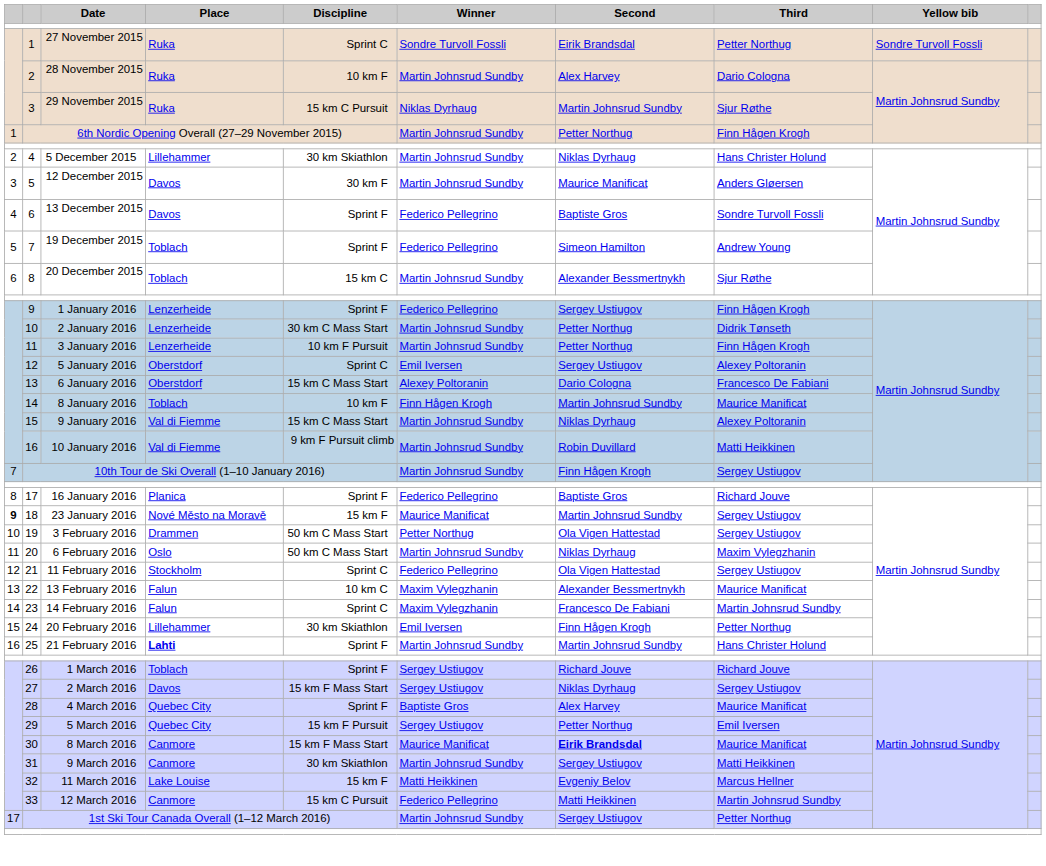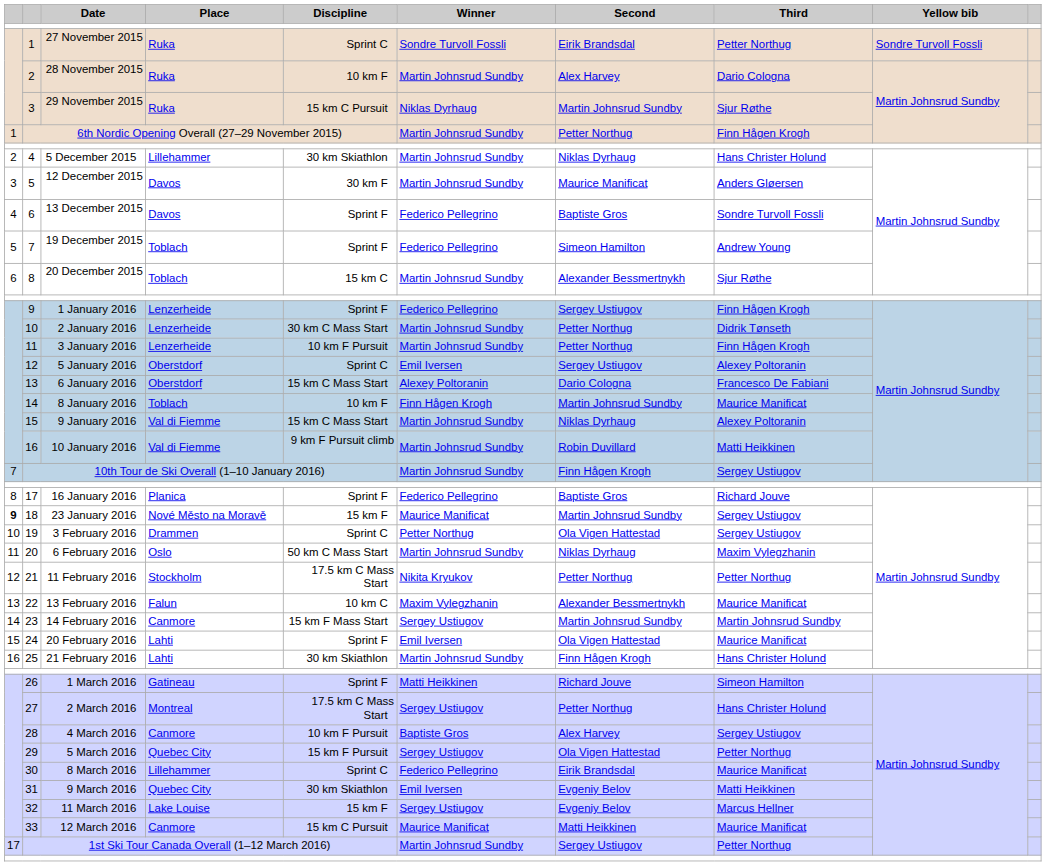19 | Discipline: 50 km C Mass Start -> Sprint C
21 | Discipline: Sprint C -> 17.5 km C Mass Start
21 | Winner: Federico Pellegrino -> Nikita Kryukov
21 | Second: Ola Vigen Hattestad -> Petter Northug
21 | Third: Sergey Ustiugov -> Petter Northug
23 | Place: Falun -> Canmore
23 | Discipline: Sprint C -> 15 km F Mass Start
23 | Winner: Maxim Vylegzhanin -> Sergey Ustiugov
23 | Second: Francesco De Fabiani -> Martin Johnsrud Sundby
24 | Place: Lillehammer -> Lahti
24 | Discipline: 30 km Skiathlon -> Sprint F
24 | Second: Finn Hågen Krogh -> Ola Vigen Hattestad
24 | Third: Petter Northug -> Maurice Manificat
25 | Place: bold -> normal
25 | Discipline: Sprint F -> 30 km Skiathlon
25 | Second: Martin Johnsrud Sundby -> Finn Hågen Krogh
26 | Place: Toblach -> Gatineau
26 | Winner: Sergey Ustiugov -> Matti Heikkinen
26 | Third: Richard Jouve -> Simeon Hamilton
27 | Place: Davos -> Montreal
27 | Discipline: 15 km F Mass Start -> 17.5 km C Mass Start
27 | Second: Niklas Dyrhaug -> Petter Northug
27 | Third: Sergey Ustiugov -> Hans Christer Holund
28 | Place: Quebec City -> Canmore
28 | Discipline: Sprint F -> 10 km F Pursuit
28 | Third: Maurice Manificat -> Sergey Ustiugov
29 | Second: Petter Northug -> Ola Vigen Hattestad
29 | Third: Emil Iversen -> Petter Northug
30 | Place: Canmore -> Lillehammer
30 | Discipline: 15 km F Mass Start -> Sprint C
30 | Winner: Maurice Manificat -> Federico Pellegrino
30 | Second: bold -> normal
31 | Place: Canmore -> Quebec City
31 | Winner: Martin Johnsrud Sundby -> Emil Iversen
31 | Second: Sergey Ustiugov -> Evgeniy Belov
32 | Winner: Matti Heikkinen -> Sergey Ustiugov
33 | Winner: Federico Pellegrino -> Maurice Manificat
33 | Third: Martin Johnsrud Sundby -> Maurice Manificat
